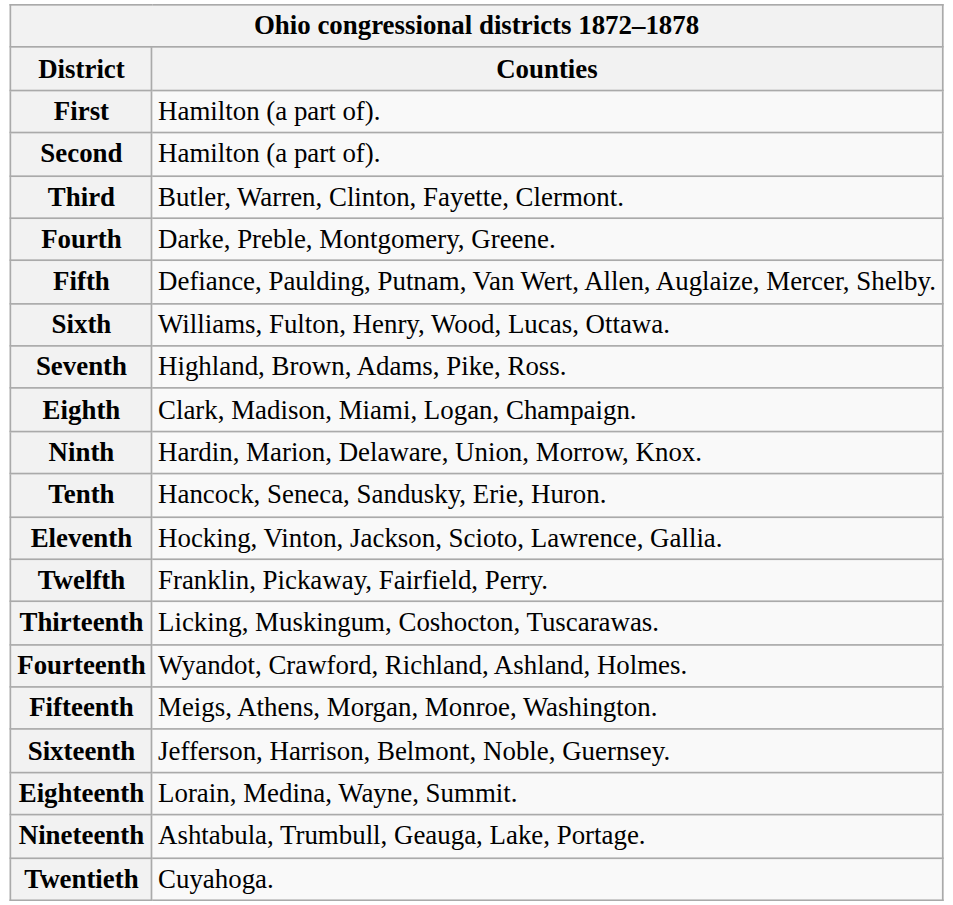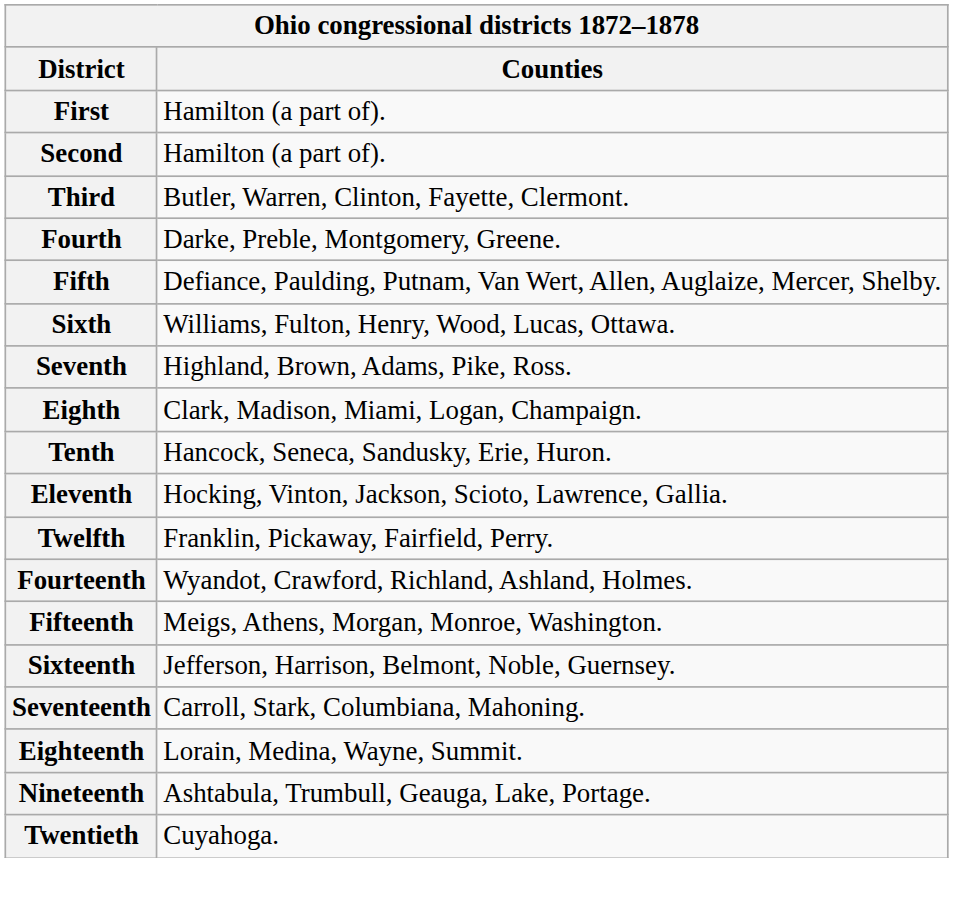- row: Ninth | Hardin, Marion, Delaware, Union, Morrow, Knox.
- row: Thirteenth | Licking, Muskingum, Coshocton, Tuscarawas.
+ row: Seventeenth | Carroll, Stark, Columbiana, Mahoning.
